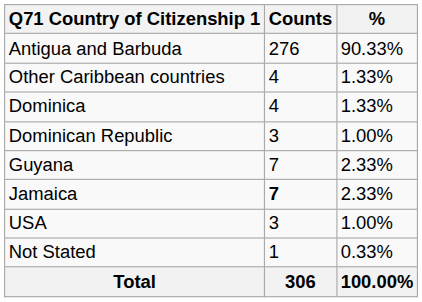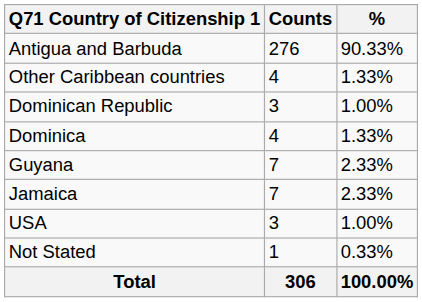rows swapped: Dominica <-> Dominican Republic
Jamaica | Counts: bold -> normal
